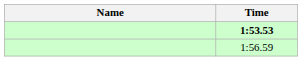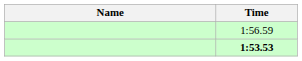rows swapped: 1:53.53 <-> 1:56.59
